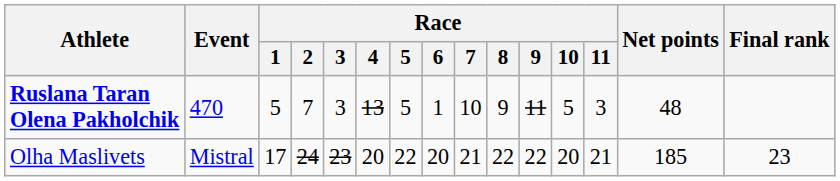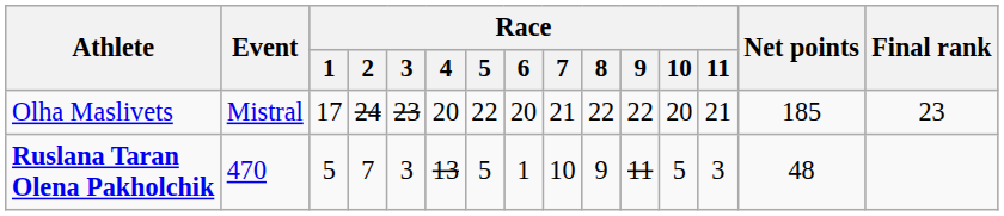rows swapped: Olha Maslivets <-> Ruslana Taran Olena Pakholchik
